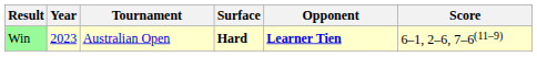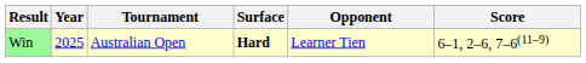Win | Year: 2023 -> 2025
Win | Opponent: bold -> normal
